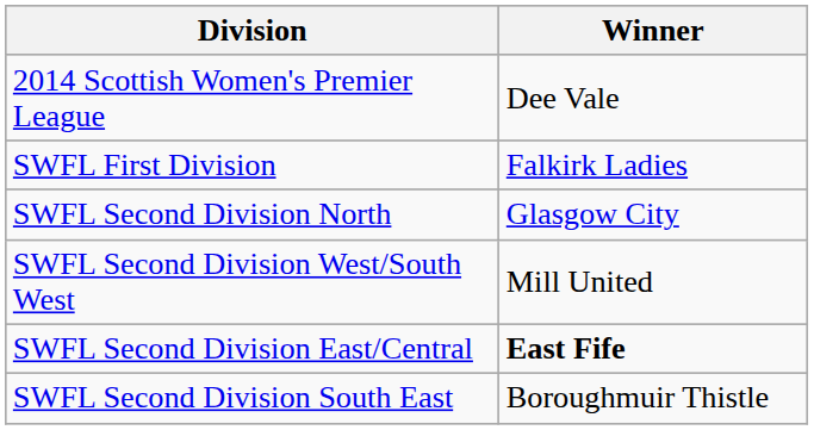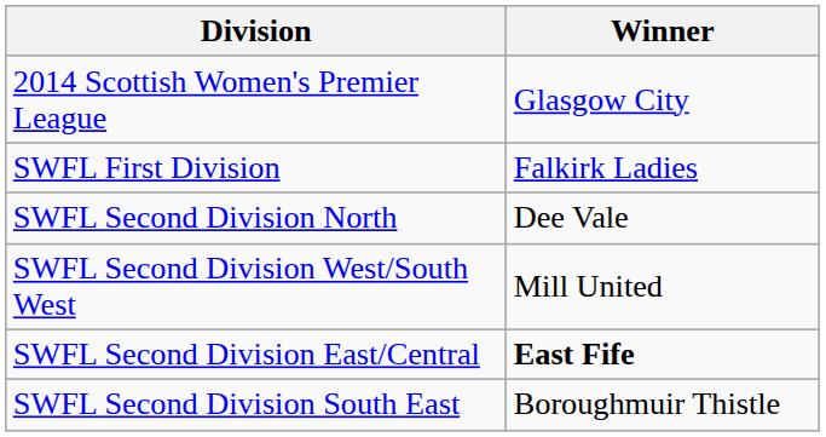2014 Scottish Women's Premier League | Winner: Dee Vale -> Glasgow City
SWFL Second Division North | Winner: Glasgow City -> Dee Vale
